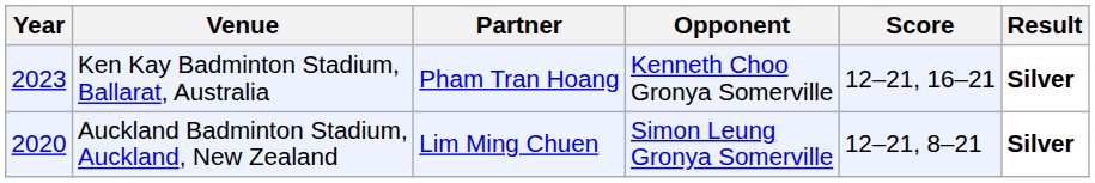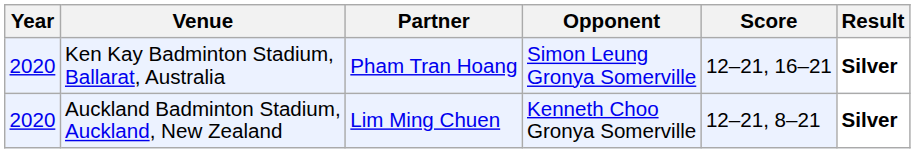Ken Kay Badminton Stadium, Ballarat, Australia | Year: 2023 -> 2020
Ken Kay Badminton Stadium, Ballarat, Australia | Opponent: Kenneth Choo Gronya Somerville -> Simon Leung Gronya Somerville
Auckland Badminton Stadium, Auckland, New Zealand | Opponent: Simon Leung Gronya Somerville -> Kenneth Choo Gronya Somerville
